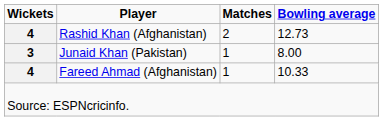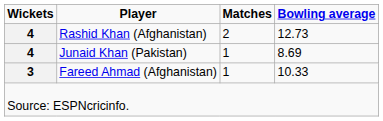Junaid Khan (Pakistan) | Wickets: 3 -> 4
Junaid Khan (Pakistan) | Bowling average: 8.00 -> 8.69
Fareed Ahmad (Afghanistan) | Wickets: 4 -> 3
